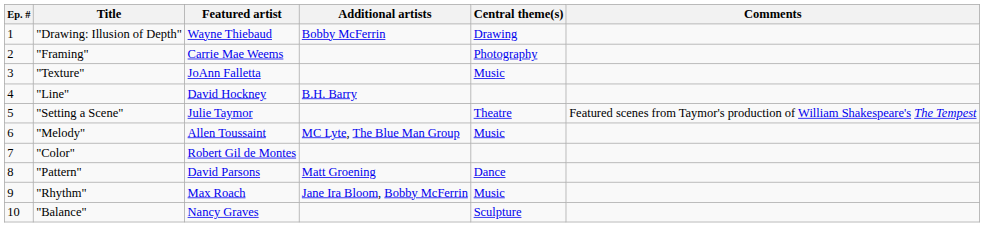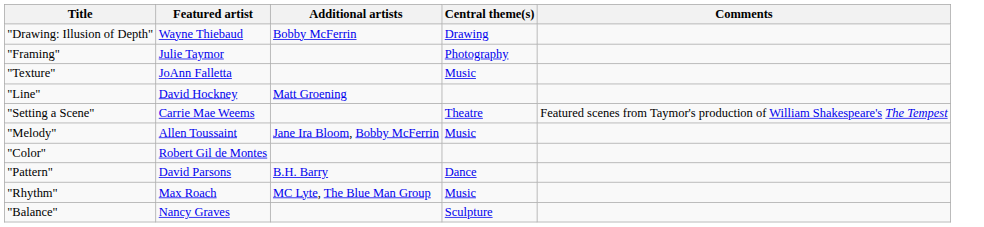- column: Ep. # | 1 | 2 | 3 | 4 | 5 | 6 | 7 | 8 | 9 | 10
"Framing" | Featured artist: Carrie Mae Weems -> Julie Taymor
"Line" | Additional artists: B.H. Barry -> Matt Groening
"Setting a Scene" | Featured artist: Julie Taymor -> Carrie Mae Weems
"Melody" | Additional artists: MC Lyte, The Blue Man Group -> Jane Ira Bloom, Bobby McFerrin
"Pattern" | Additional artists: Matt Groening -> B.H. Barry
"Rhythm" | Additional artists: Jane Ira Bloom, Bobby McFerrin -> MC Lyte, The Blue Man Group
